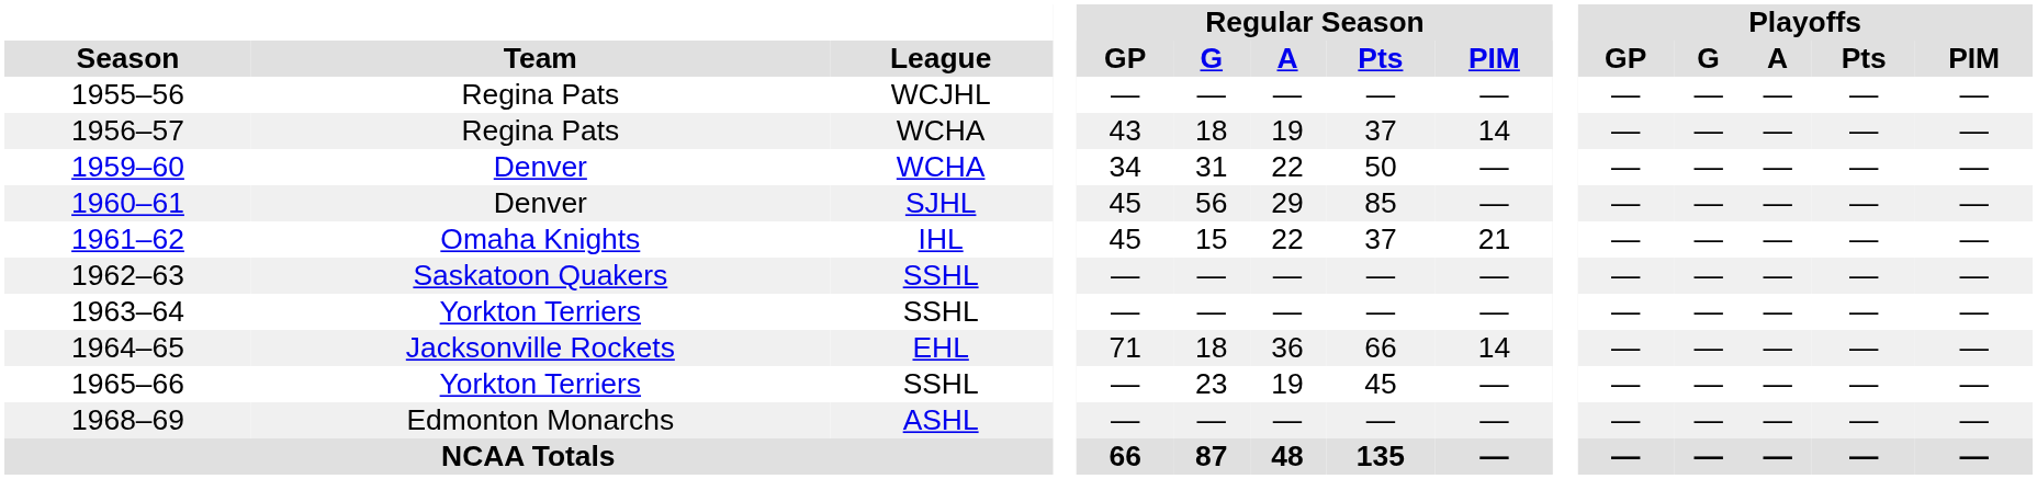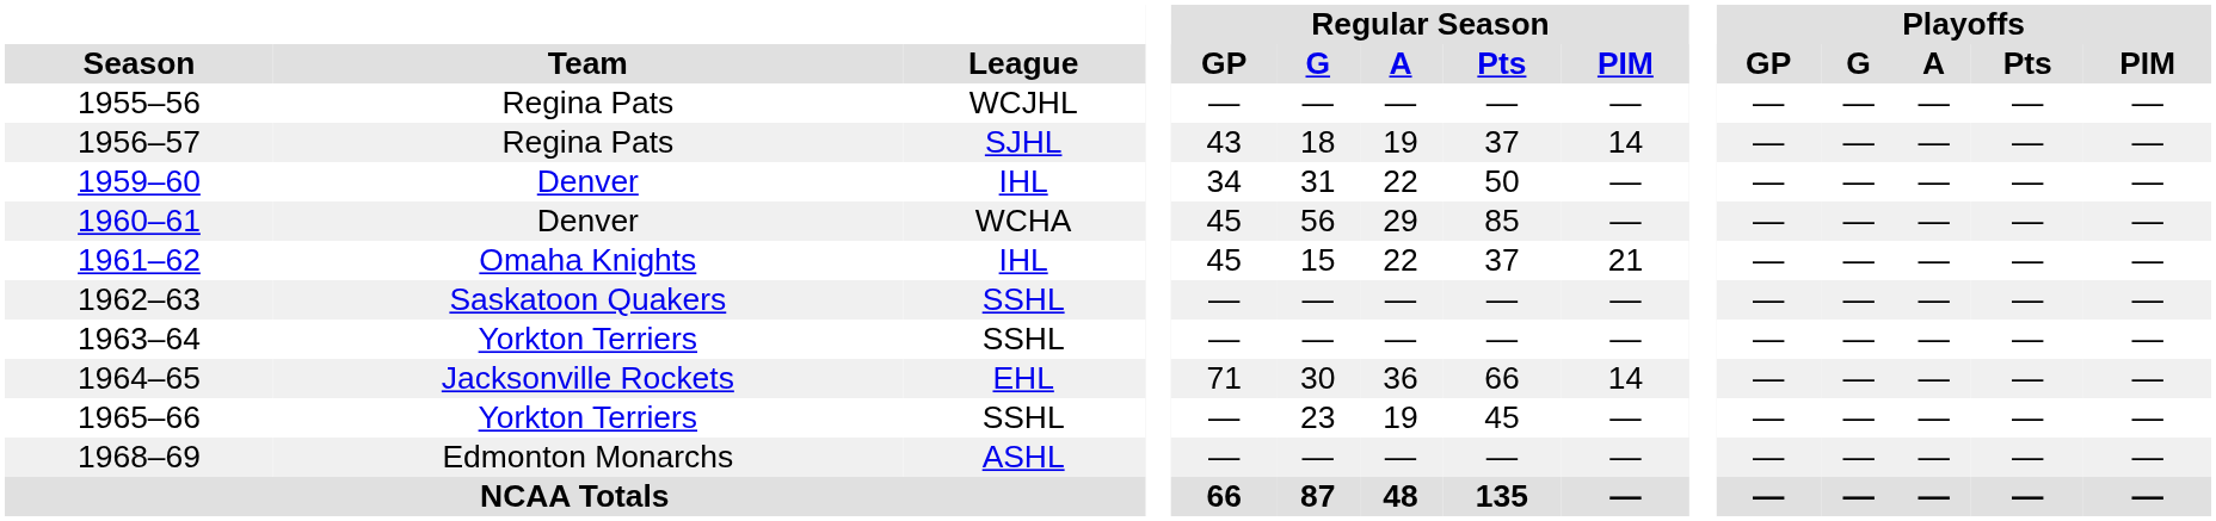1956–57 | League: WCHA -> SJHL
1959–60 | League: WCHA -> IHL
1960–61 | League: SJHL -> WCHA
1964–65 | Regular Season / G: 18 -> 30
